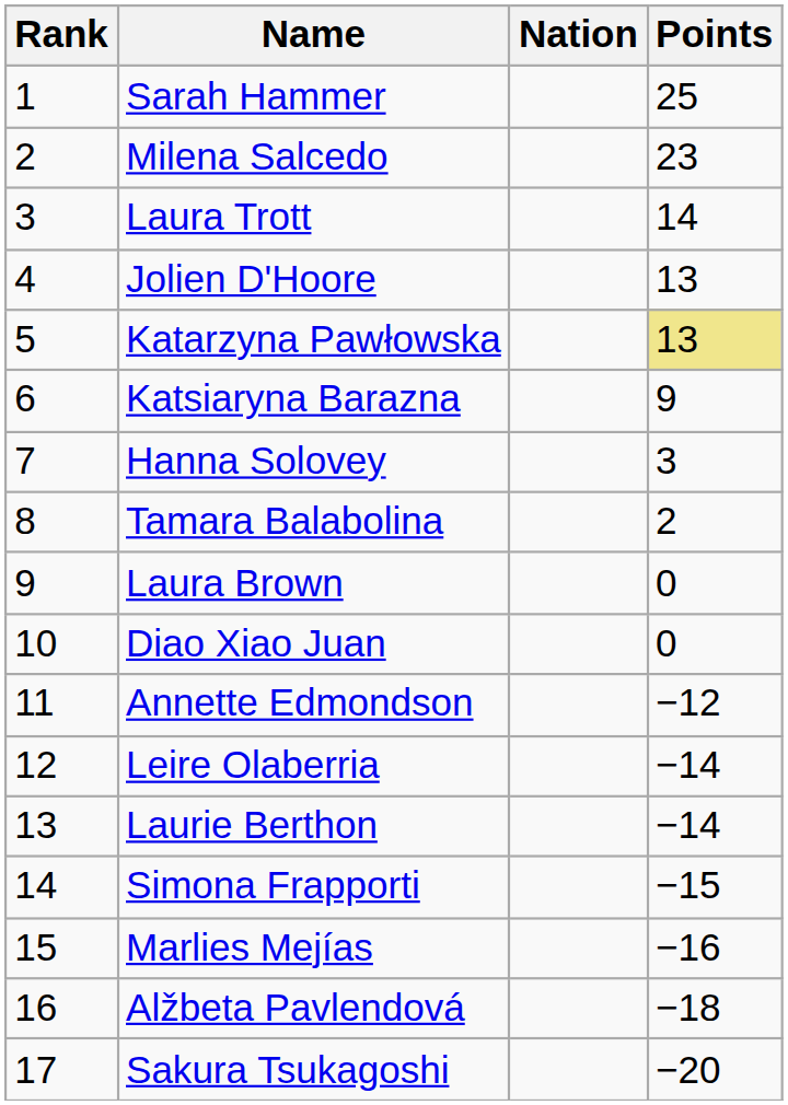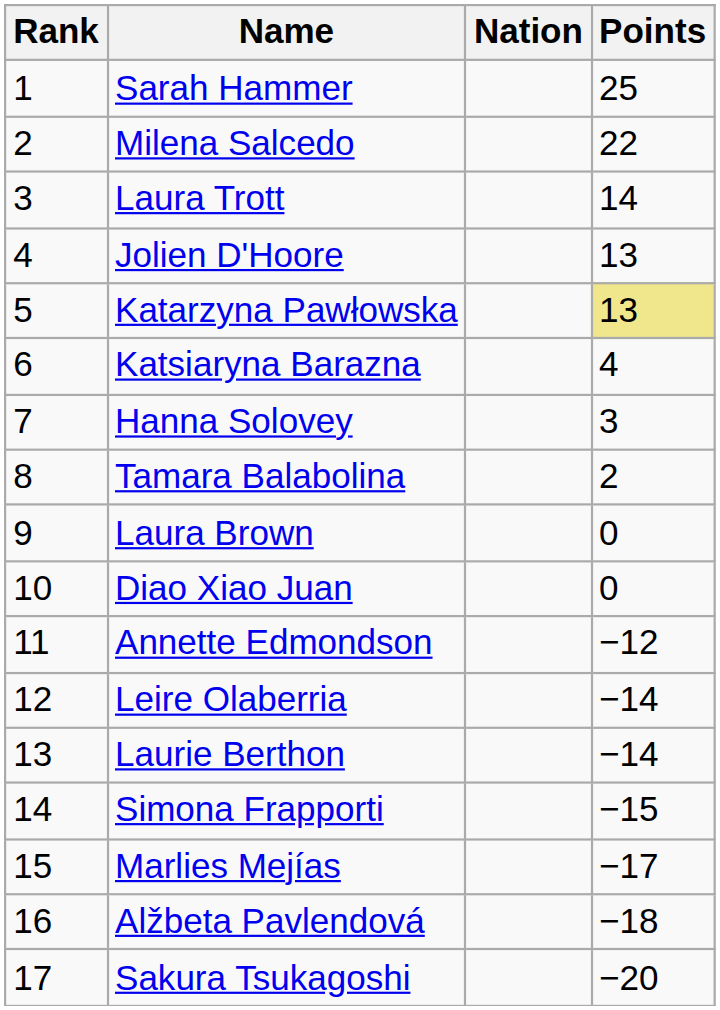Milena Salcedo | Points: 23 -> 22
Katsiaryna Barazna | Points: 9 -> 4
Marlies Mejías | Points: −16 -> −17
